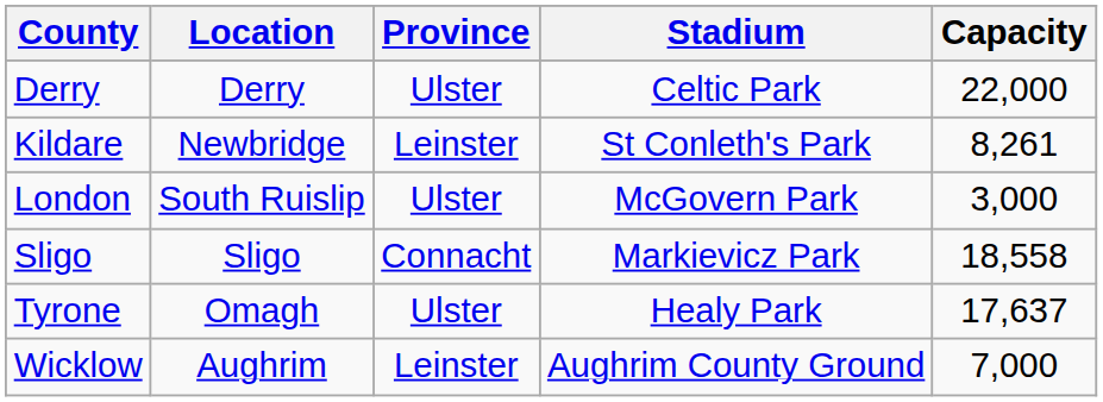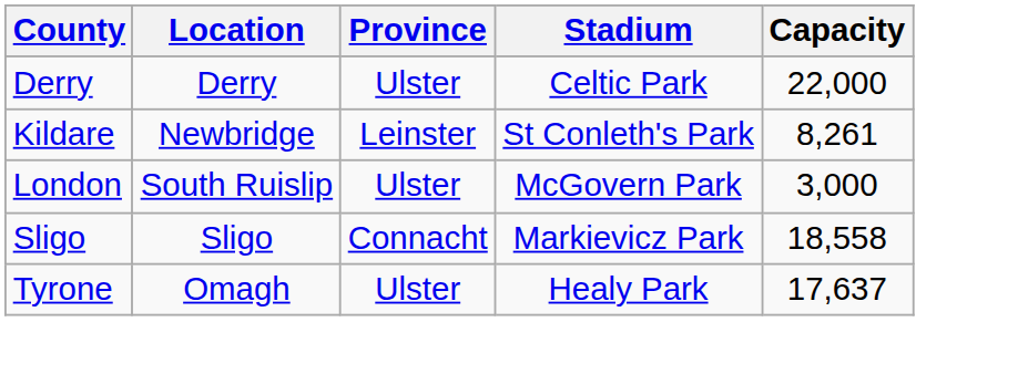- row: Wicklow | Aughrim | Leinster | Aughrim County Ground | 7,000
